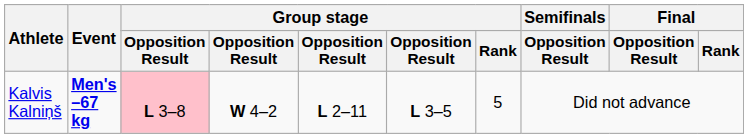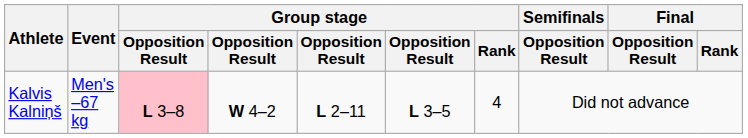Kalvis Kalniņš | Event: bold -> normal
Kalvis Kalniņš | Group stage / Rank: 5 -> 4
